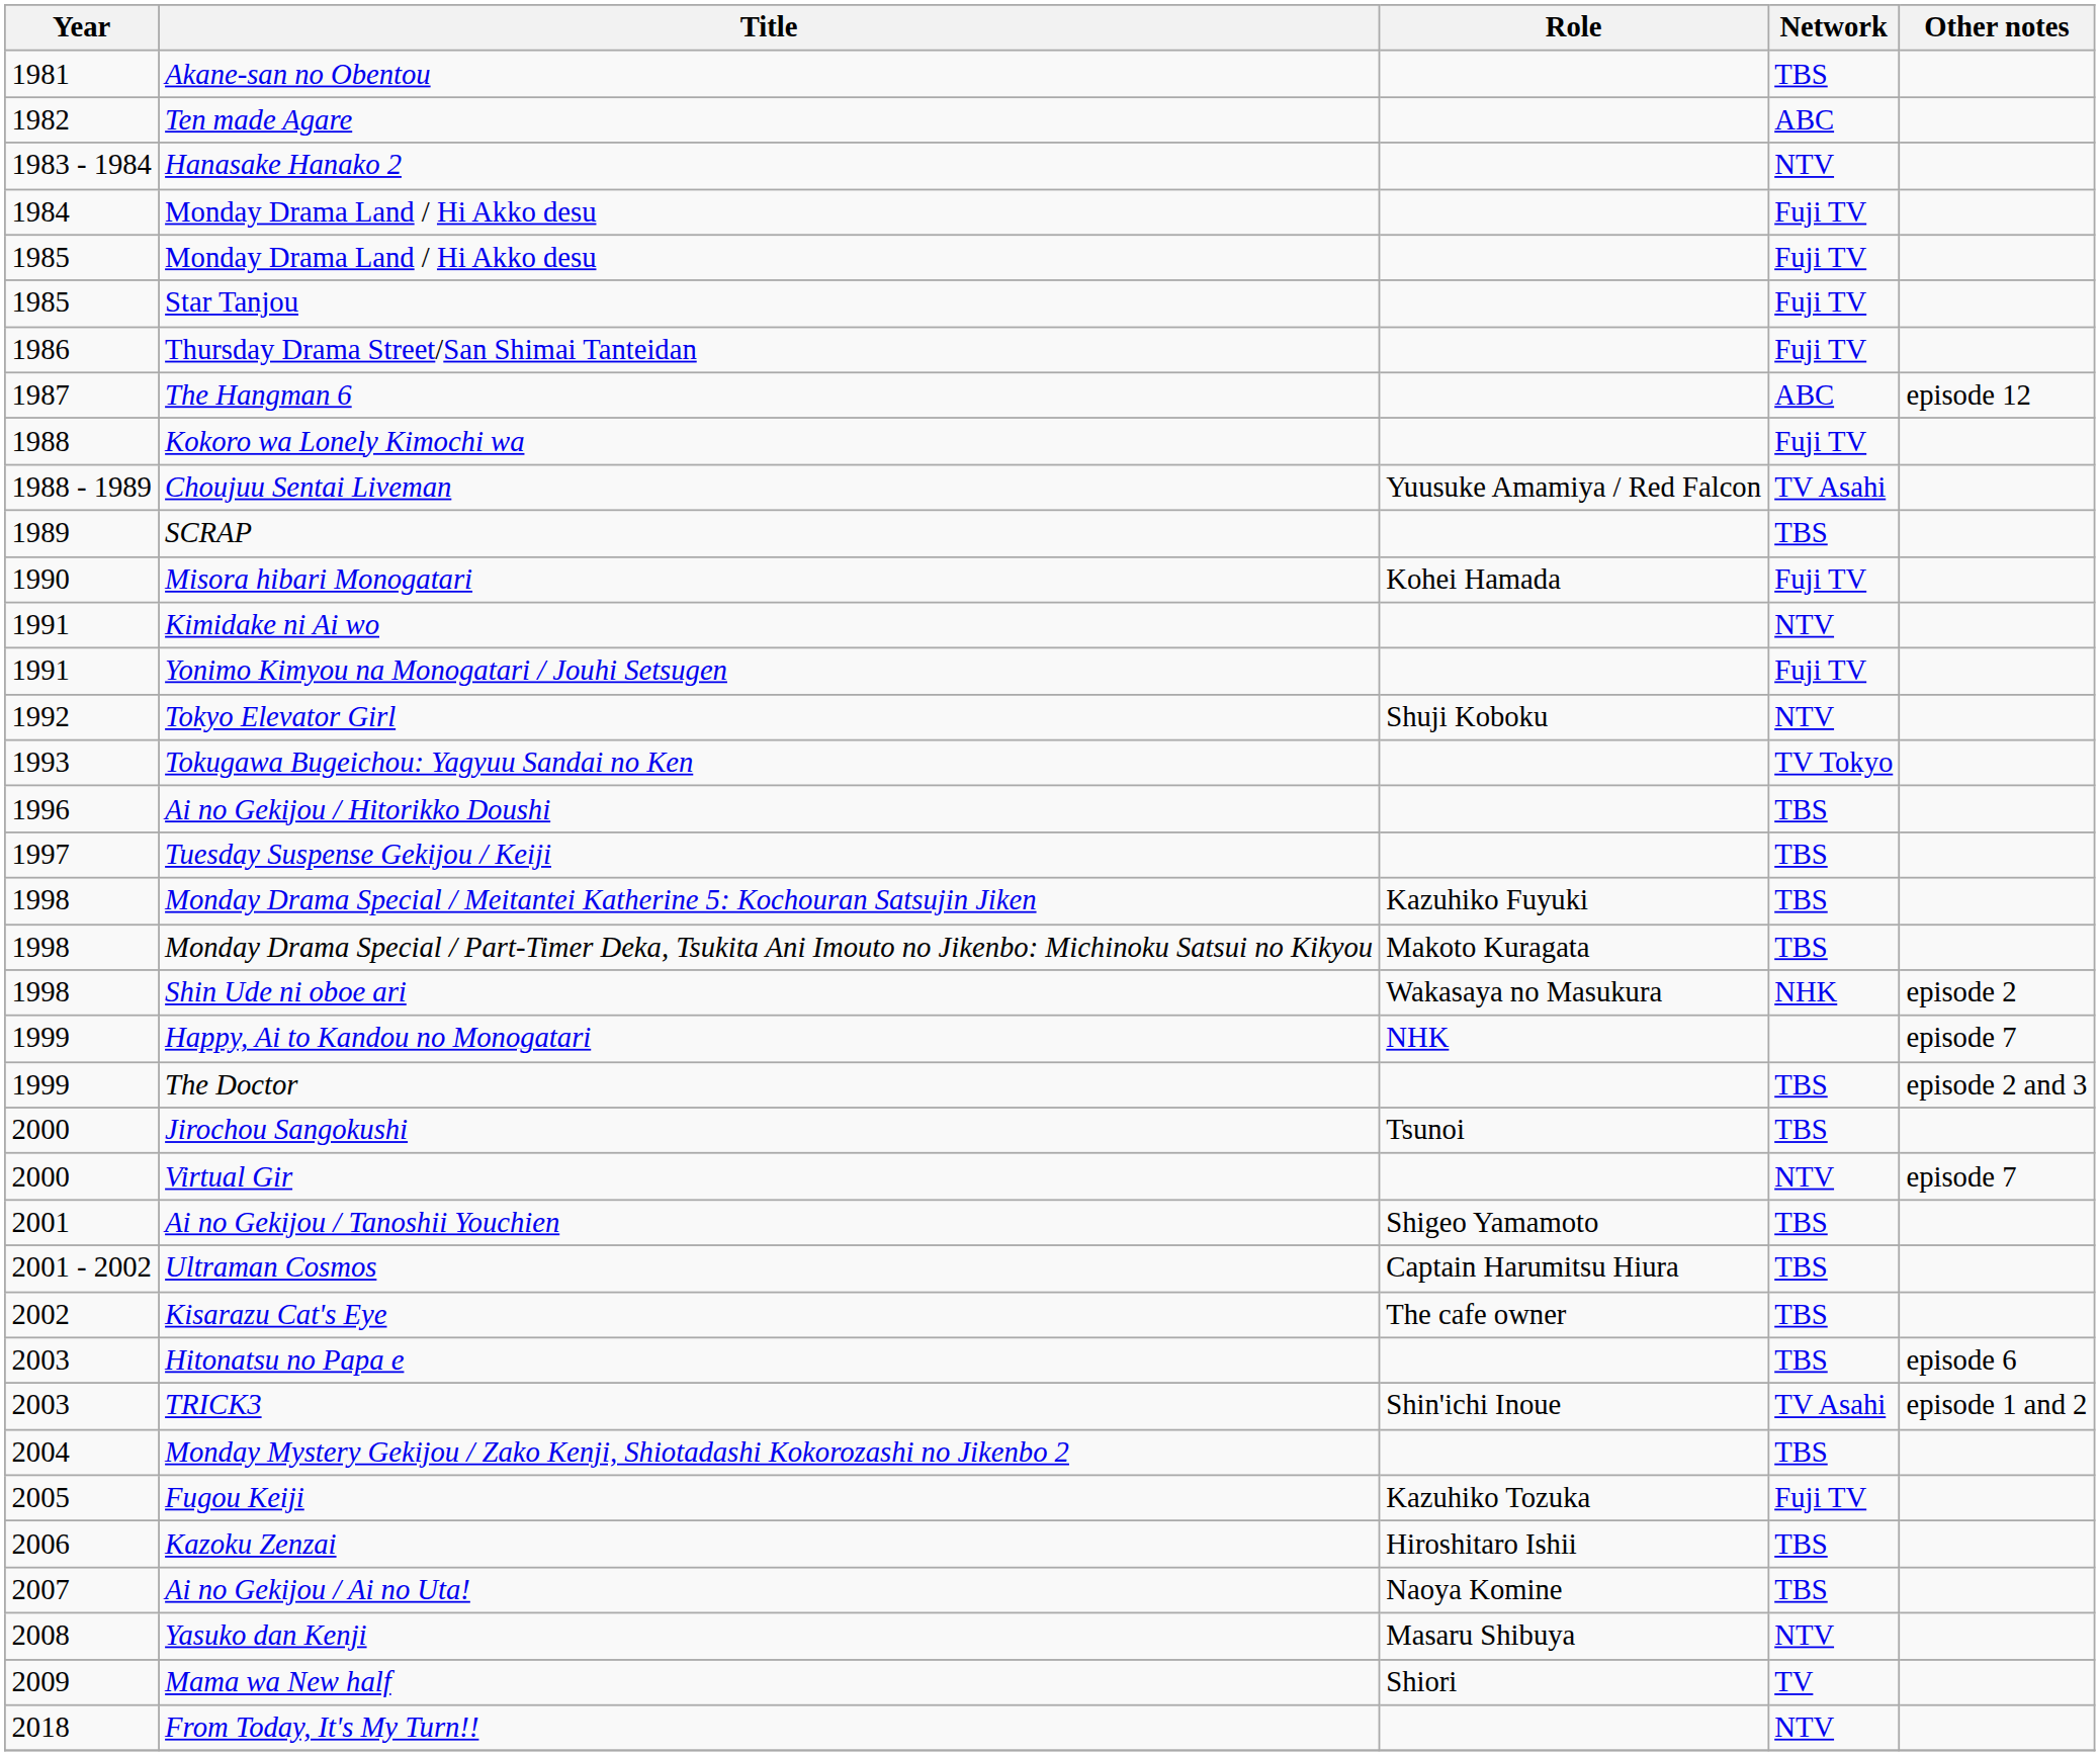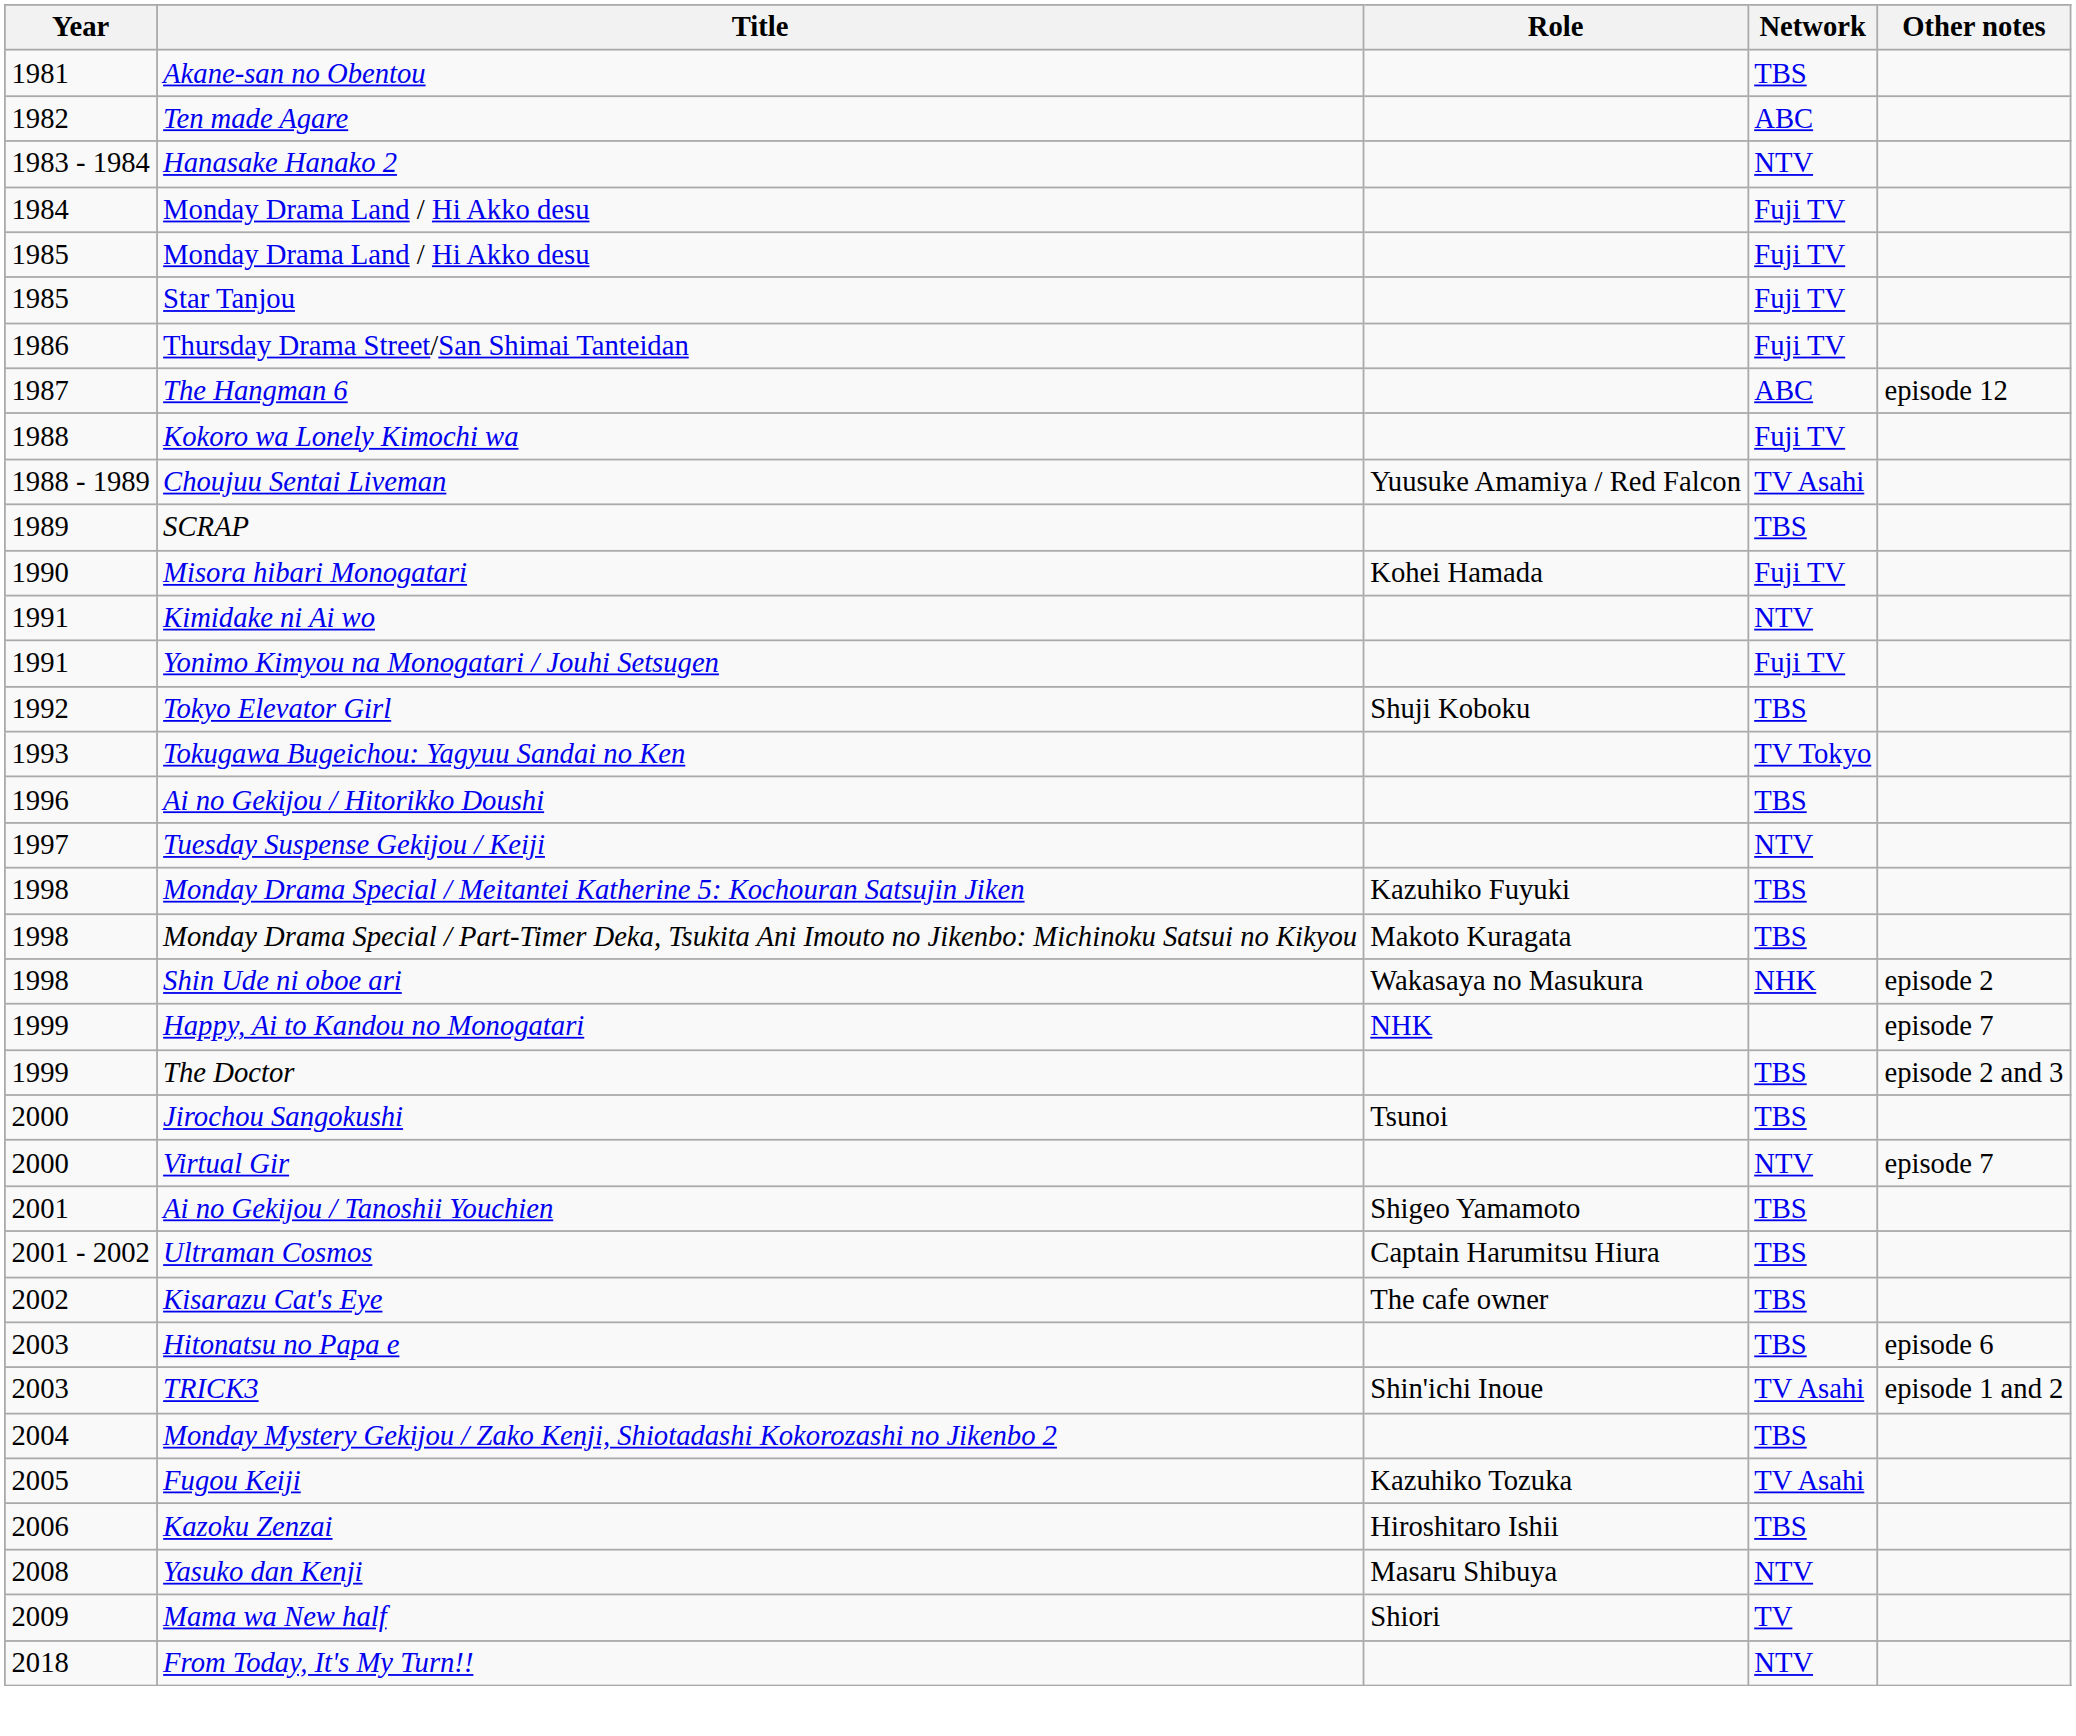Tokyo Elevator Girl | Network: NTV -> TBS
Tuesday Suspense Gekijou / Keiji | Network: TBS -> NTV
Fugou Keiji | Network: Fuji TV -> TV Asahi
- row: 2007 | Ai no Gekijou / Ai no Uta! | Naoya Komine | TBS
